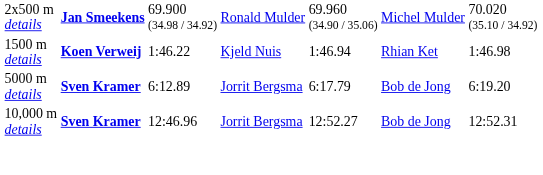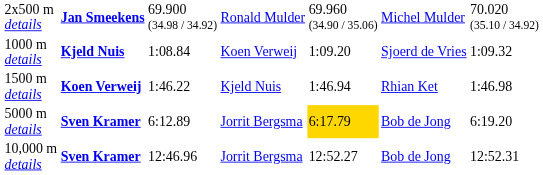+ row: 1000 m details | Kjeld Nuis | 1:08.84 | Koen Verweij | 1:09.20 | Sjoerd de Vries | 1:09.32
5000 m details | column 5: no background -> gold background
